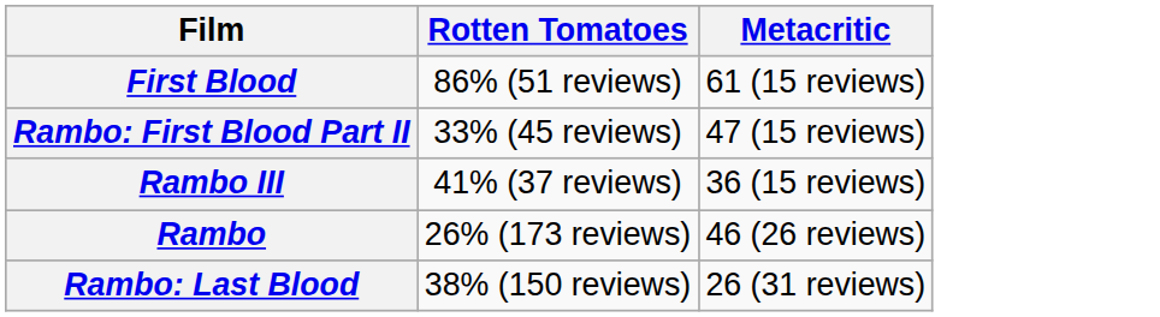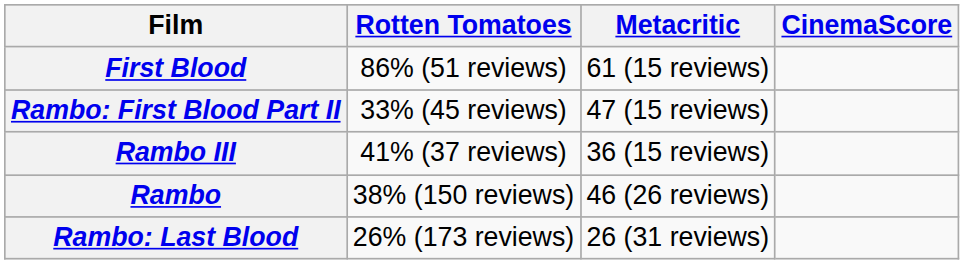+ column: CinemaScore
Rambo | Rotten Tomatoes: 26% (173 reviews) -> 38% (150 reviews)
Rambo: Last Blood | Rotten Tomatoes: 38% (150 reviews) -> 26% (173 reviews)
